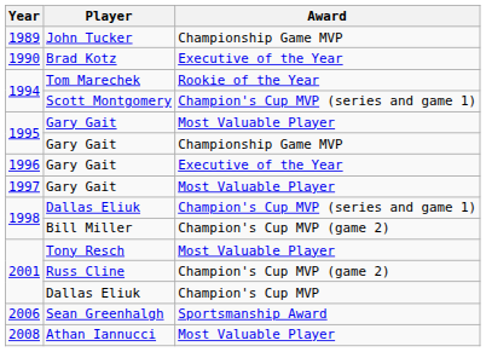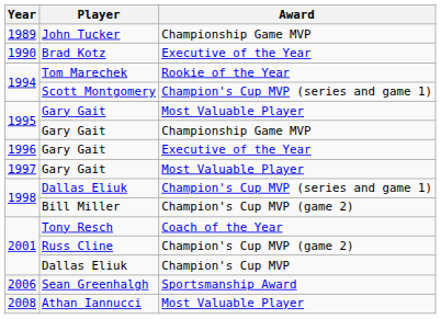Tony Resch | Award: Most Valuable Player -> Coach of the Year
